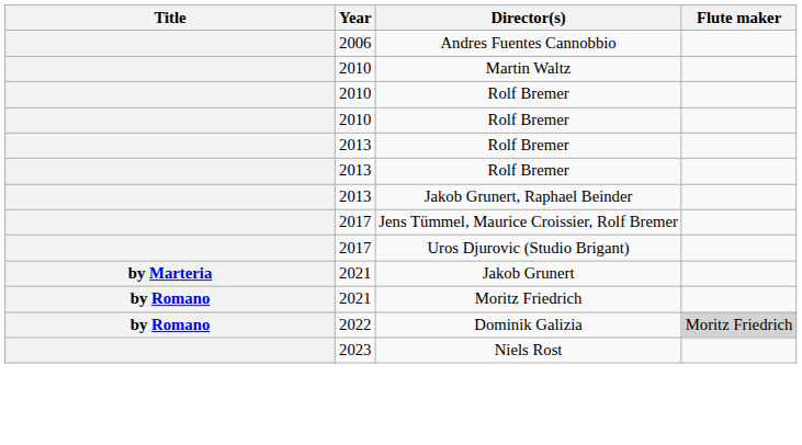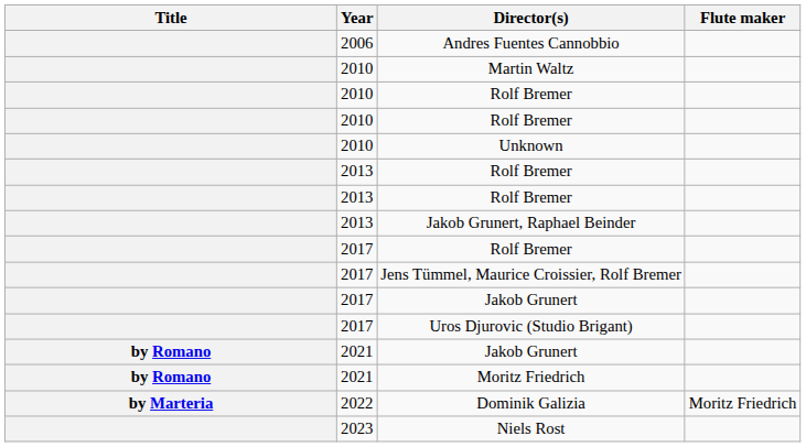+ row: 2010 | Unknown
+ row: 2017 | Rolf Bremer
+ row: 2017 | Jakob Grunert
2021 / Jakob Grunert | Title: by Marteria -> by Romano
Dominik Galizia | Title: by Romano -> by Marteria
Dominik Galizia | Flute maker: lightgrey background -> no background
